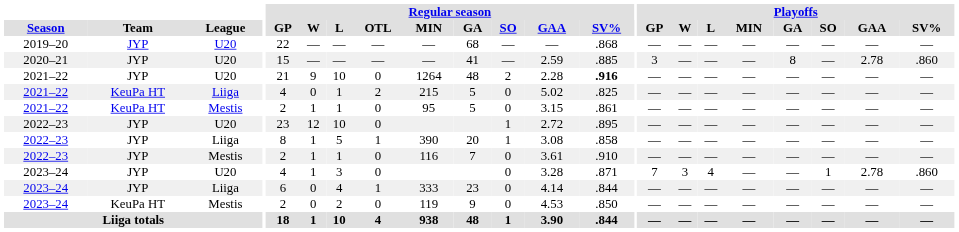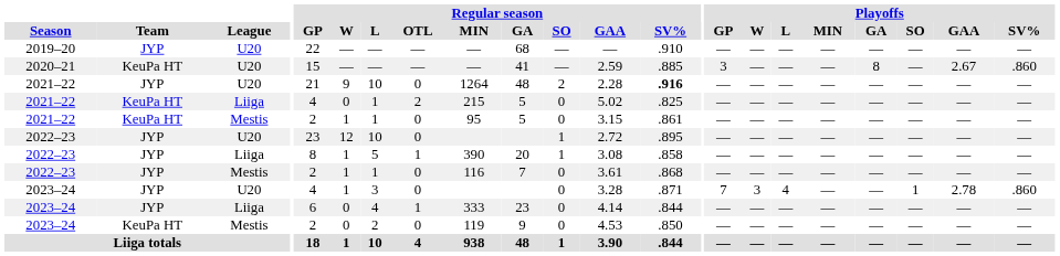2019–20 | Regular season / SV%: .868 -> .910
2020–21 | Team: JYP -> KeuPa HT
2020–21 | Playoffs / GAA: 2.78 -> 2.67
2022–23 / Mestis | Regular season / SV%: .910 -> .868
